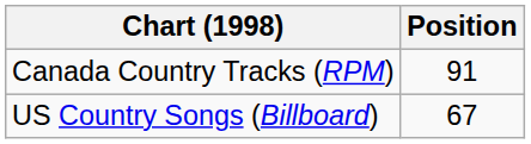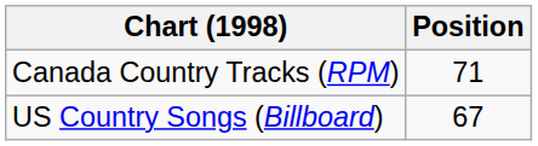Canada Country Tracks (RPM) | Position: 91 -> 71
